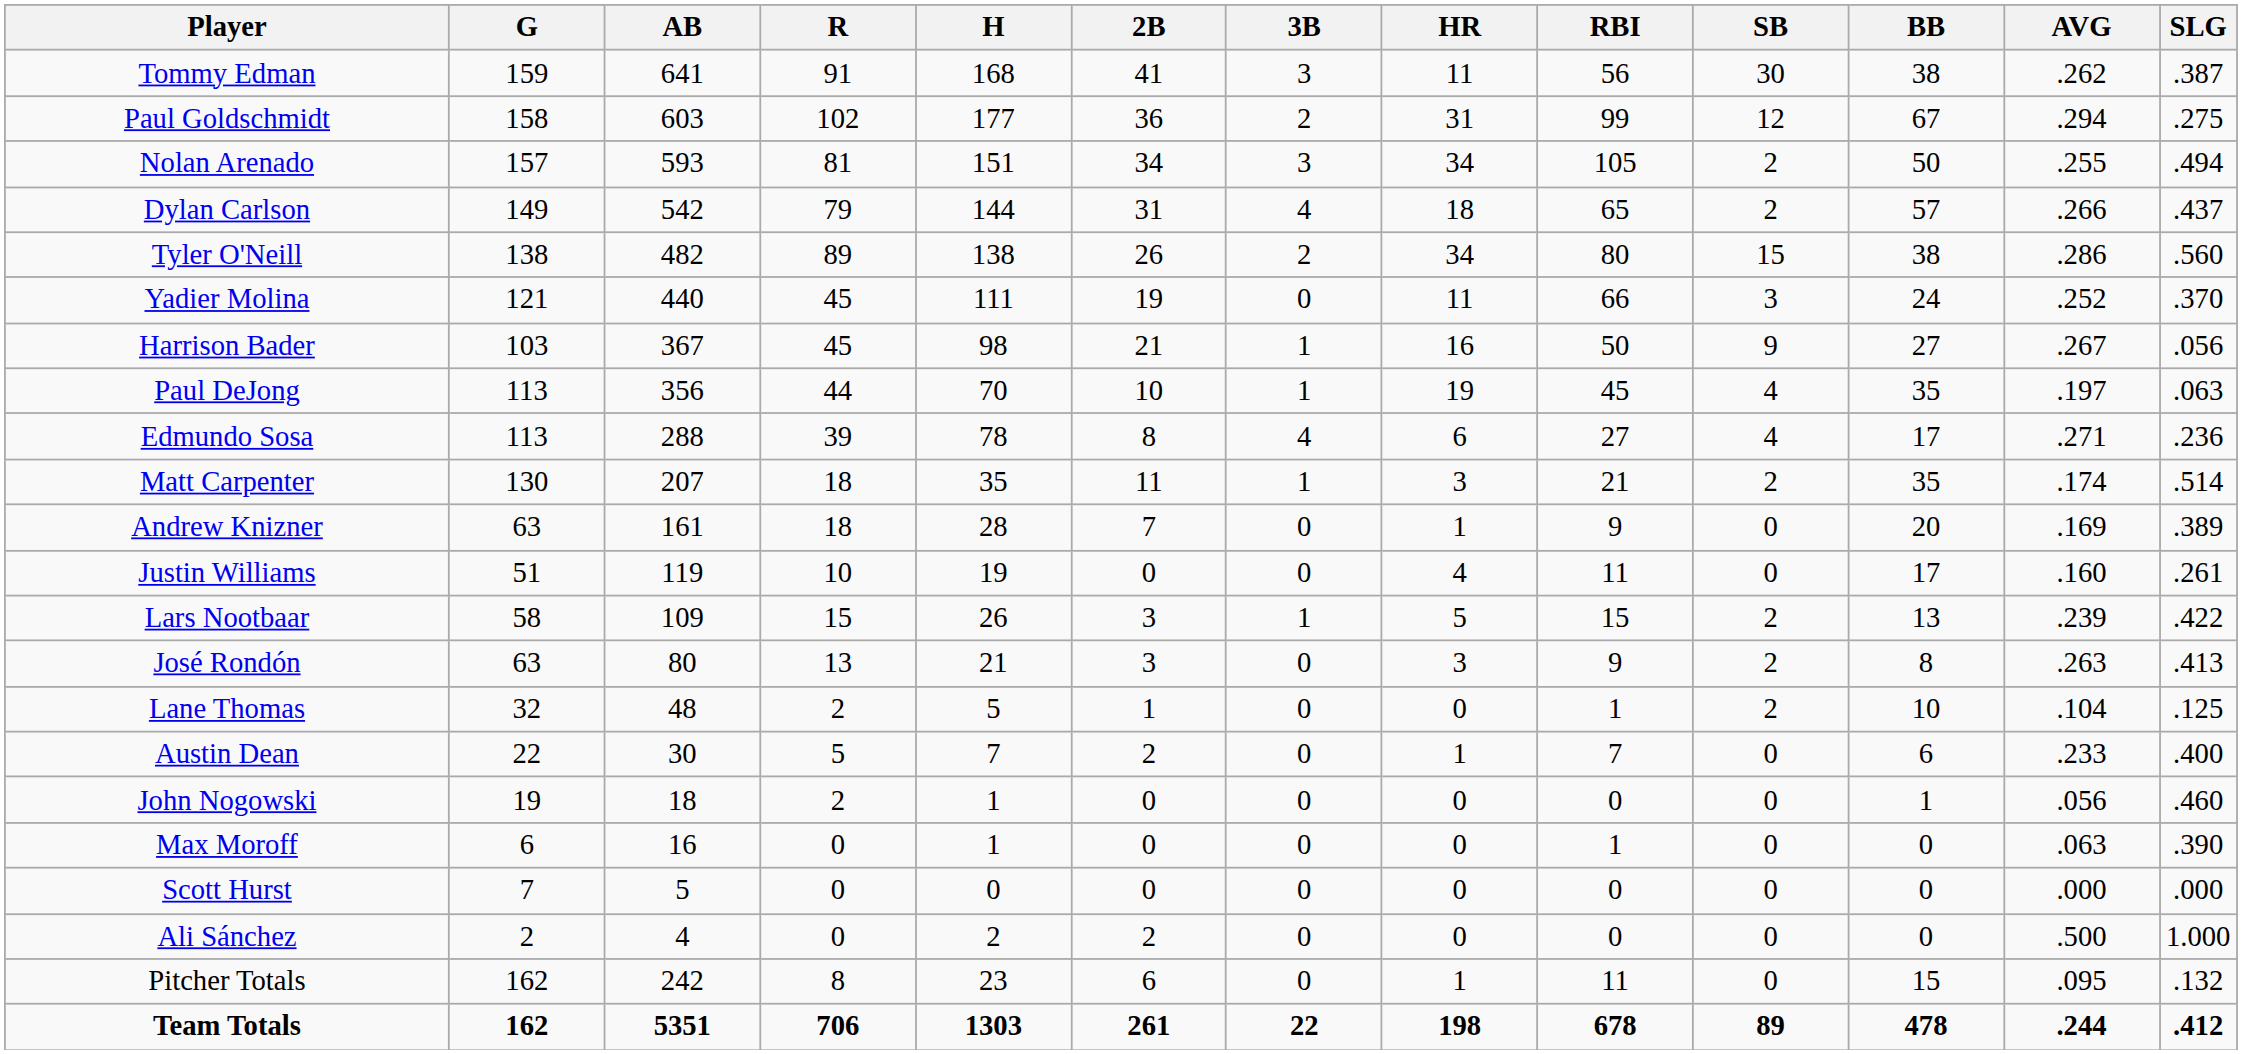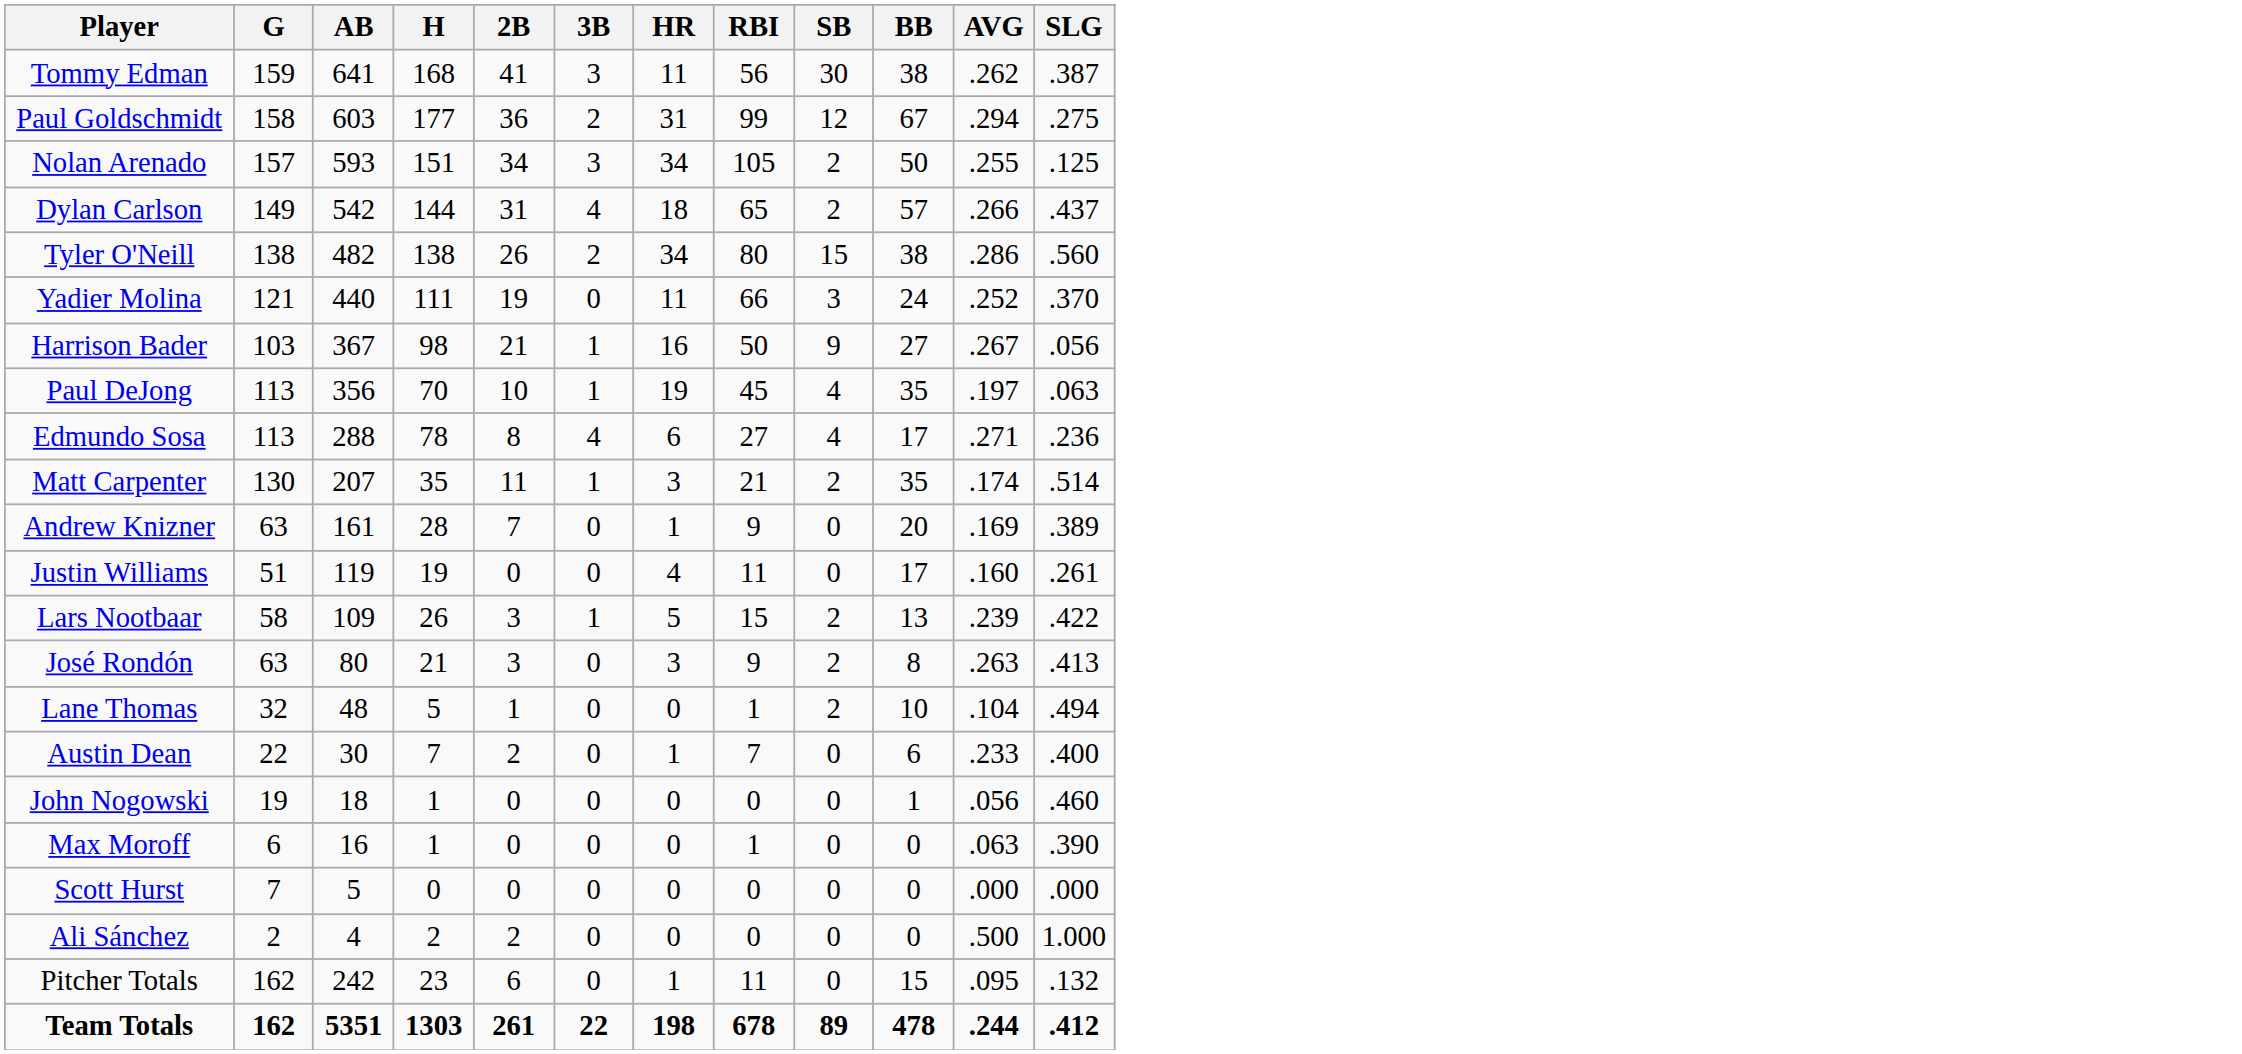- column: R | 91 | 102 | 81 | 79 | 89 | 45 | 45 | 44 | 39 | 18 | 18 | 10 | 15 | 13 | 2 | 5 | 2 | 0 | 0 | 0 | 8 | 706
Nolan Arenado | SLG: .494 -> .125
Lane Thomas | SLG: .125 -> .494
